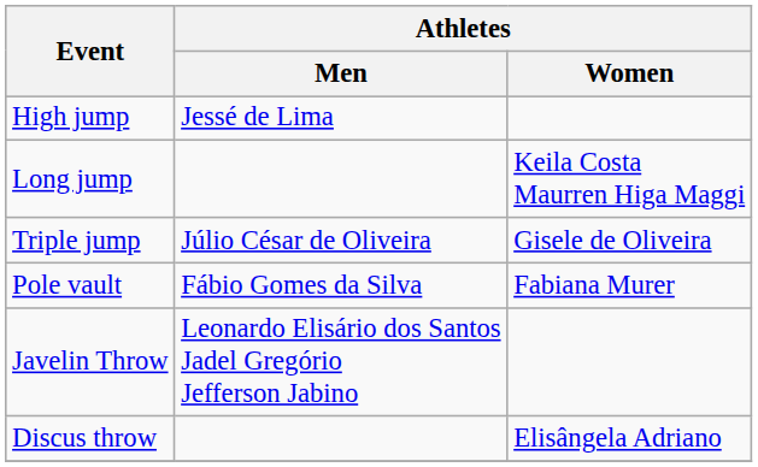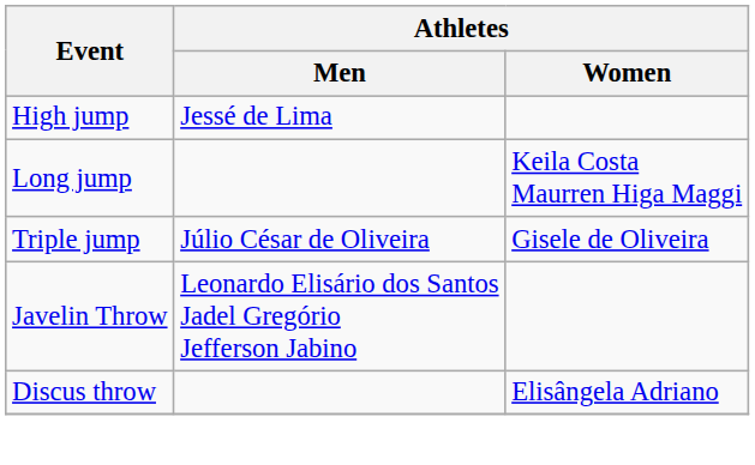- row: Pole vault | Fábio Gomes da Silva | Fabiana Murer
